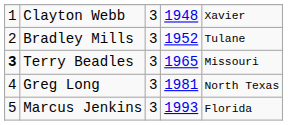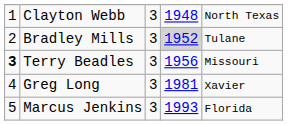Clayton Webb | column 5: Xavier -> North Texas
Bradley Mills | column 4: no background -> lightgrey background
Terry Beadles | column 4: 1965 -> 1956
Greg Long | column 5: North Texas -> Xavier
